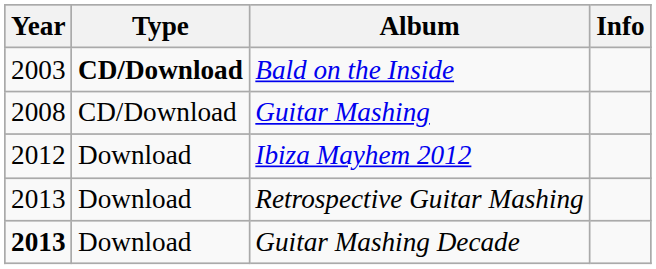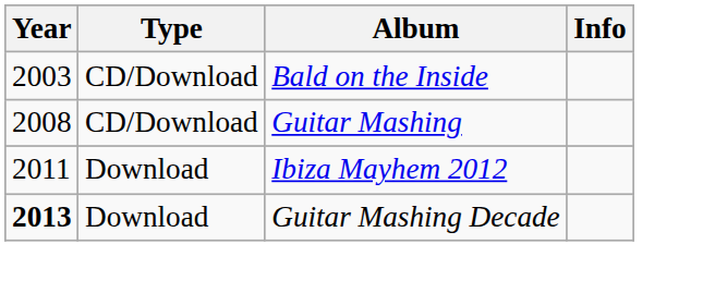Bald on the Inside | Type: bold -> normal
Ibiza Mayhem 2012 | Year: 2012 -> 2011
- row: 2013 | Download | Retrospective Guitar Mashing
